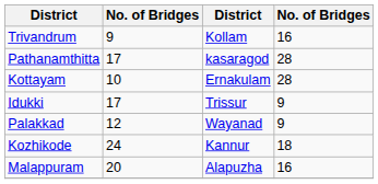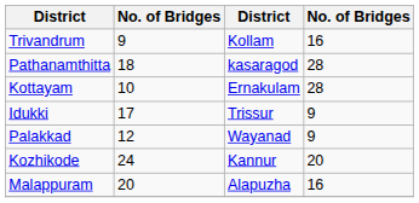Pathanamthitta | column 2: 17 -> 18
Kozhikode | column 4: 18 -> 20
